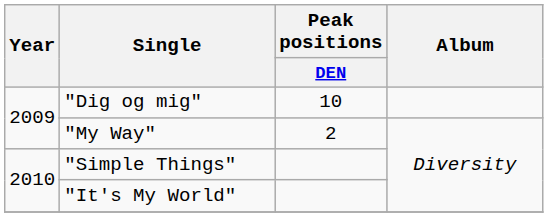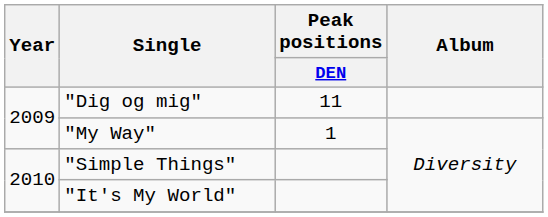"Dig og mig" | Peak positions / DEN: 10 -> 11
"My Way" | Peak positions / DEN: 2 -> 1
